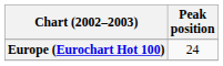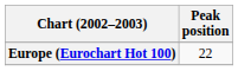Europe (Eurochart Hot 100) | Peak position: 24 -> 22
